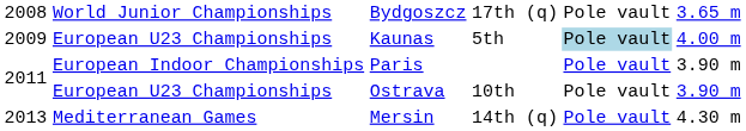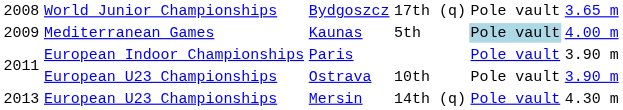Kaunas | column 2: European U23 Championships -> Mediterranean Games
Mersin | column 2: Mediterranean Games -> European U23 Championships
